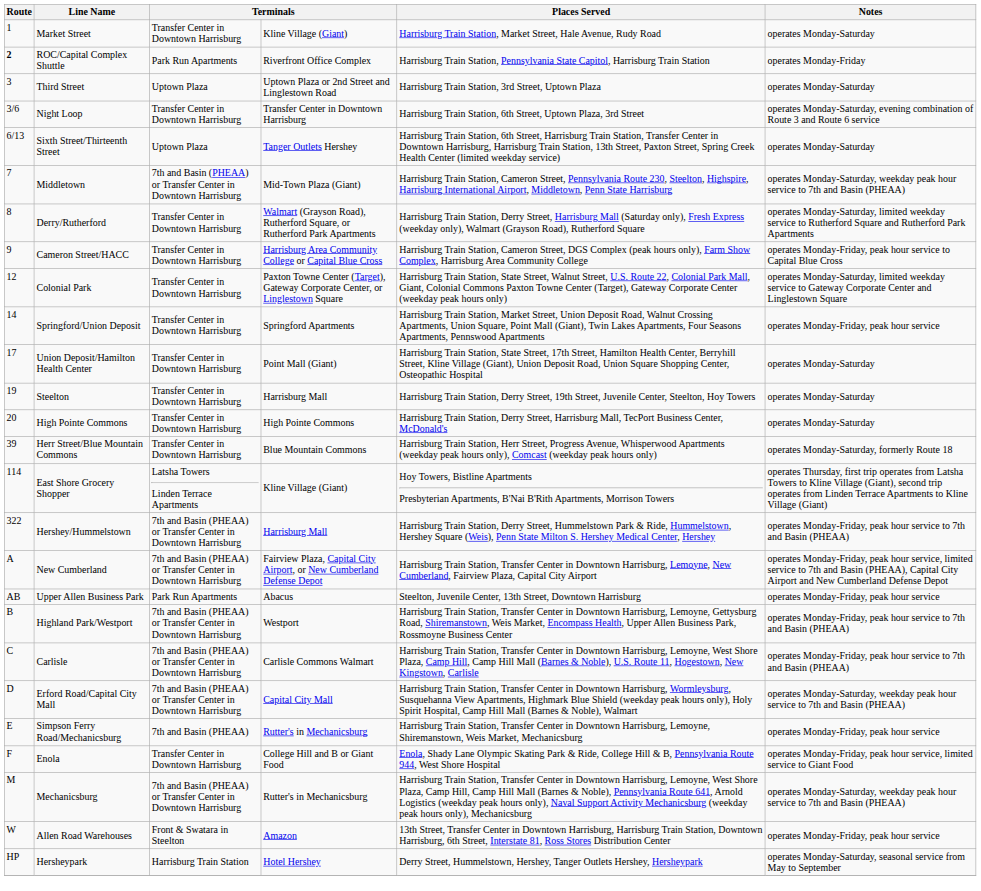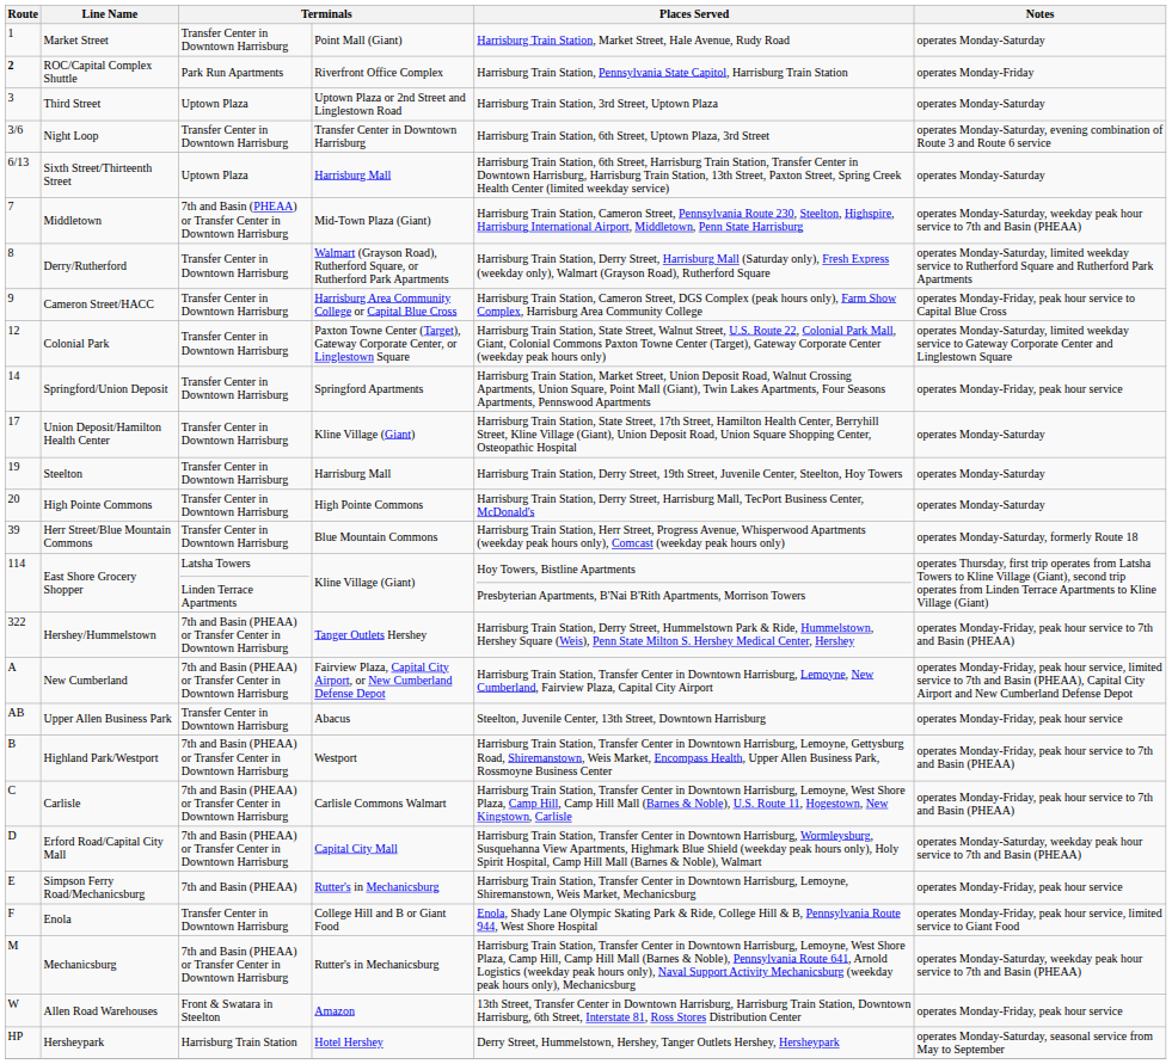Market Street | column 4: Kline Village (Giant) -> Point Mall (Giant)
Sixth Street/Thirteenth Street | column 4: Tanger Outlets Hershey -> Harrisburg Mall
Union Deposit/Hamilton Health Center | column 4: Point Mall (Giant) -> Kline Village (Giant)
Hershey/Hummelstown | column 4: Harrisburg Mall -> Tanger Outlets Hershey
Upper Allen Business Park | column 3: Park Run Apartments -> Transfer Center in Downtown Harrisburg
